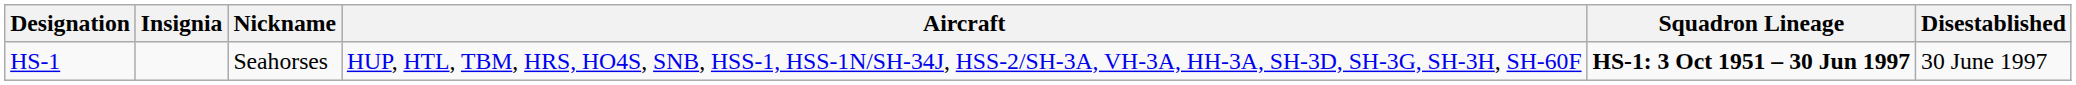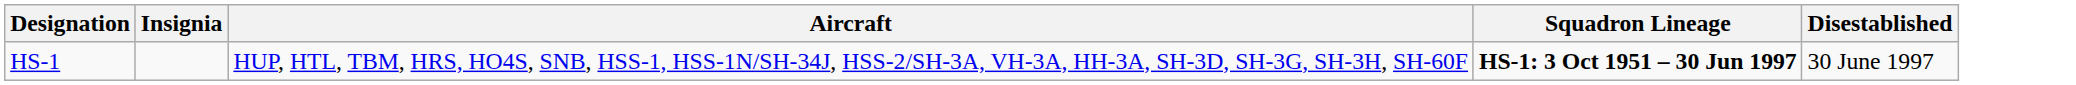- column: Nickname | Seahorses
